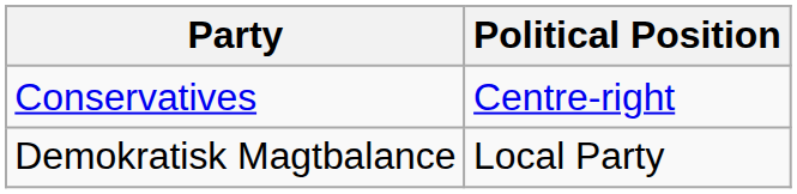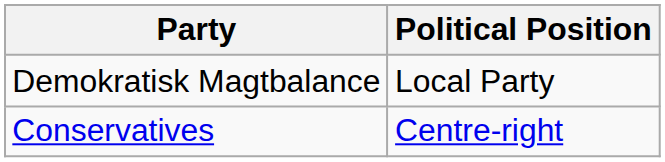rows swapped: Conservatives <-> Demokratisk Magtbalance
